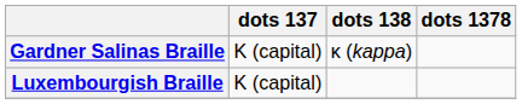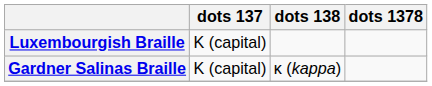rows swapped: Gardner Salinas Braille <-> Luxembourgish Braille
